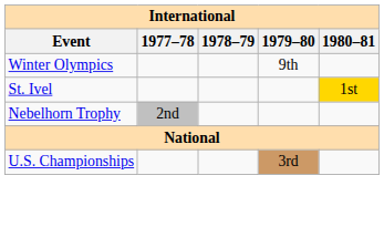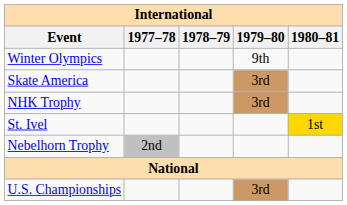+ row: Skate America | 3rd
+ row: NHK Trophy | 3rd
